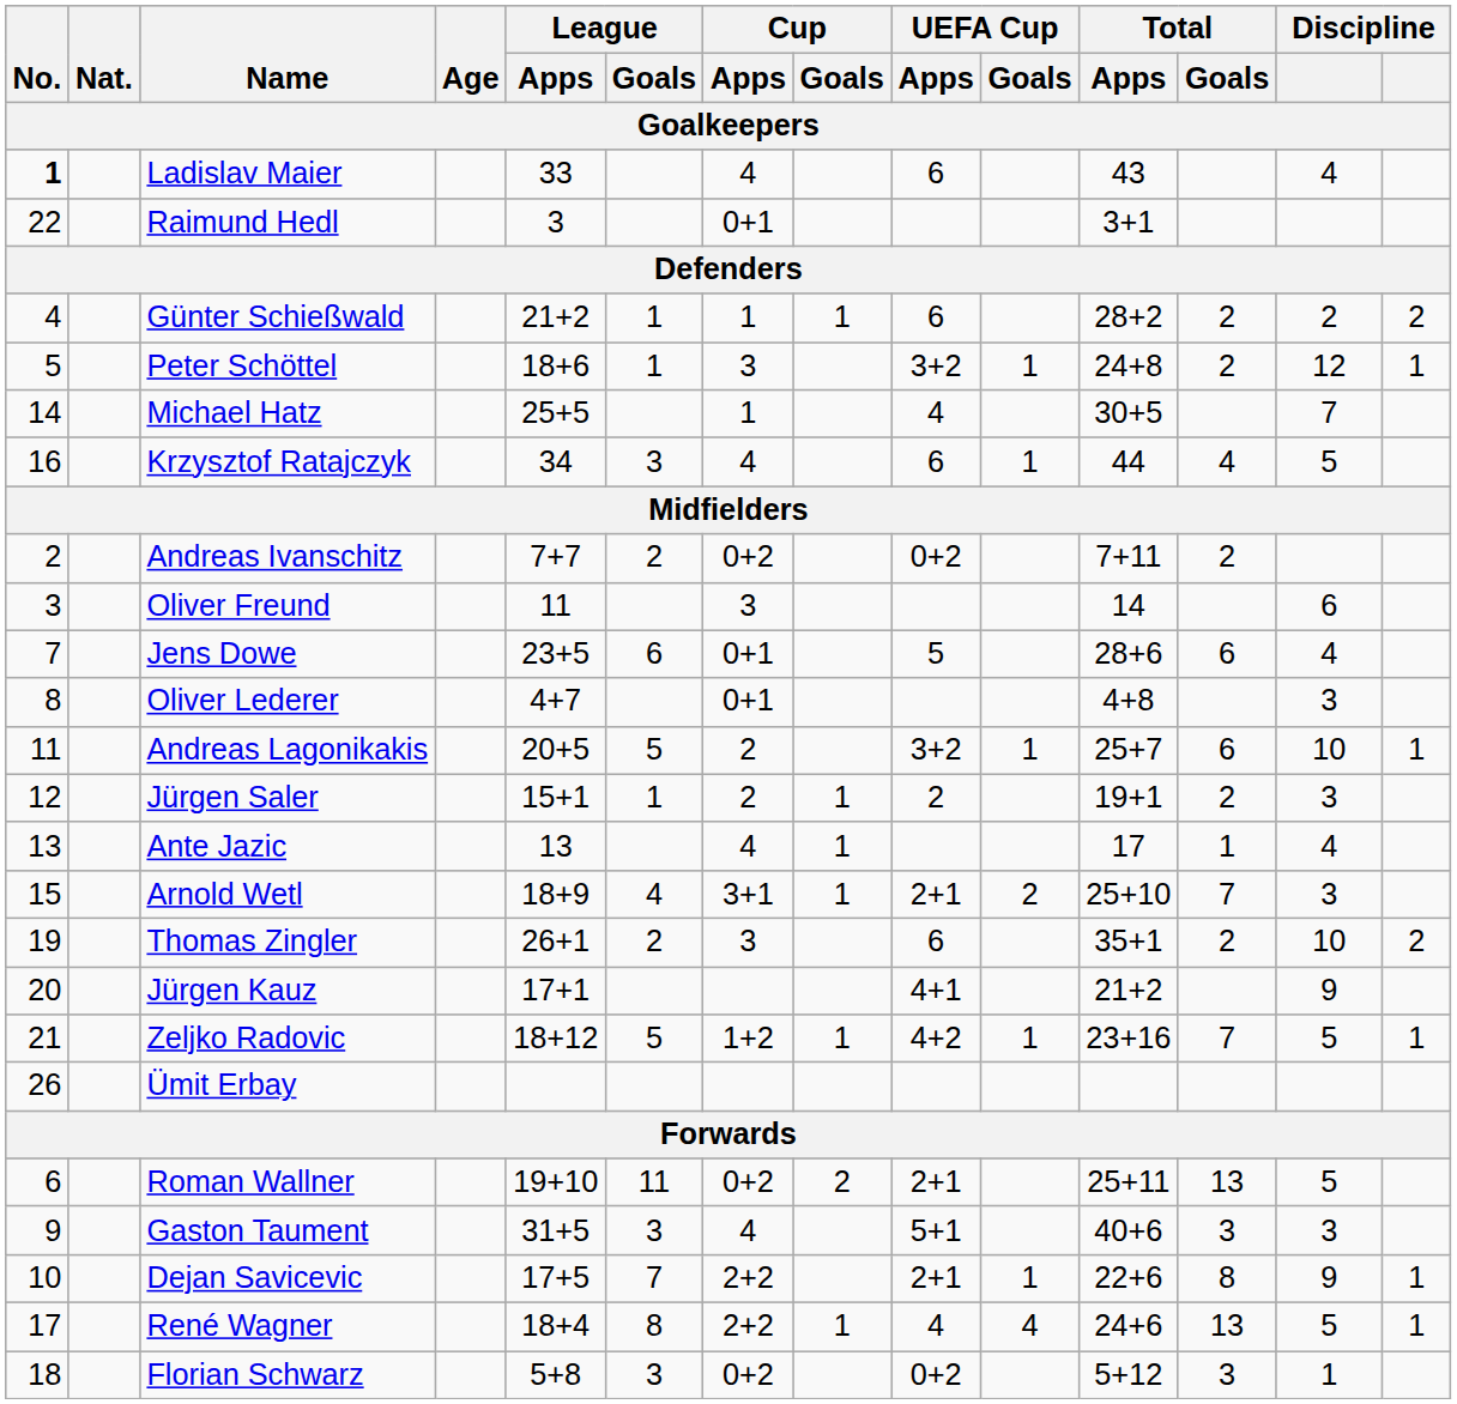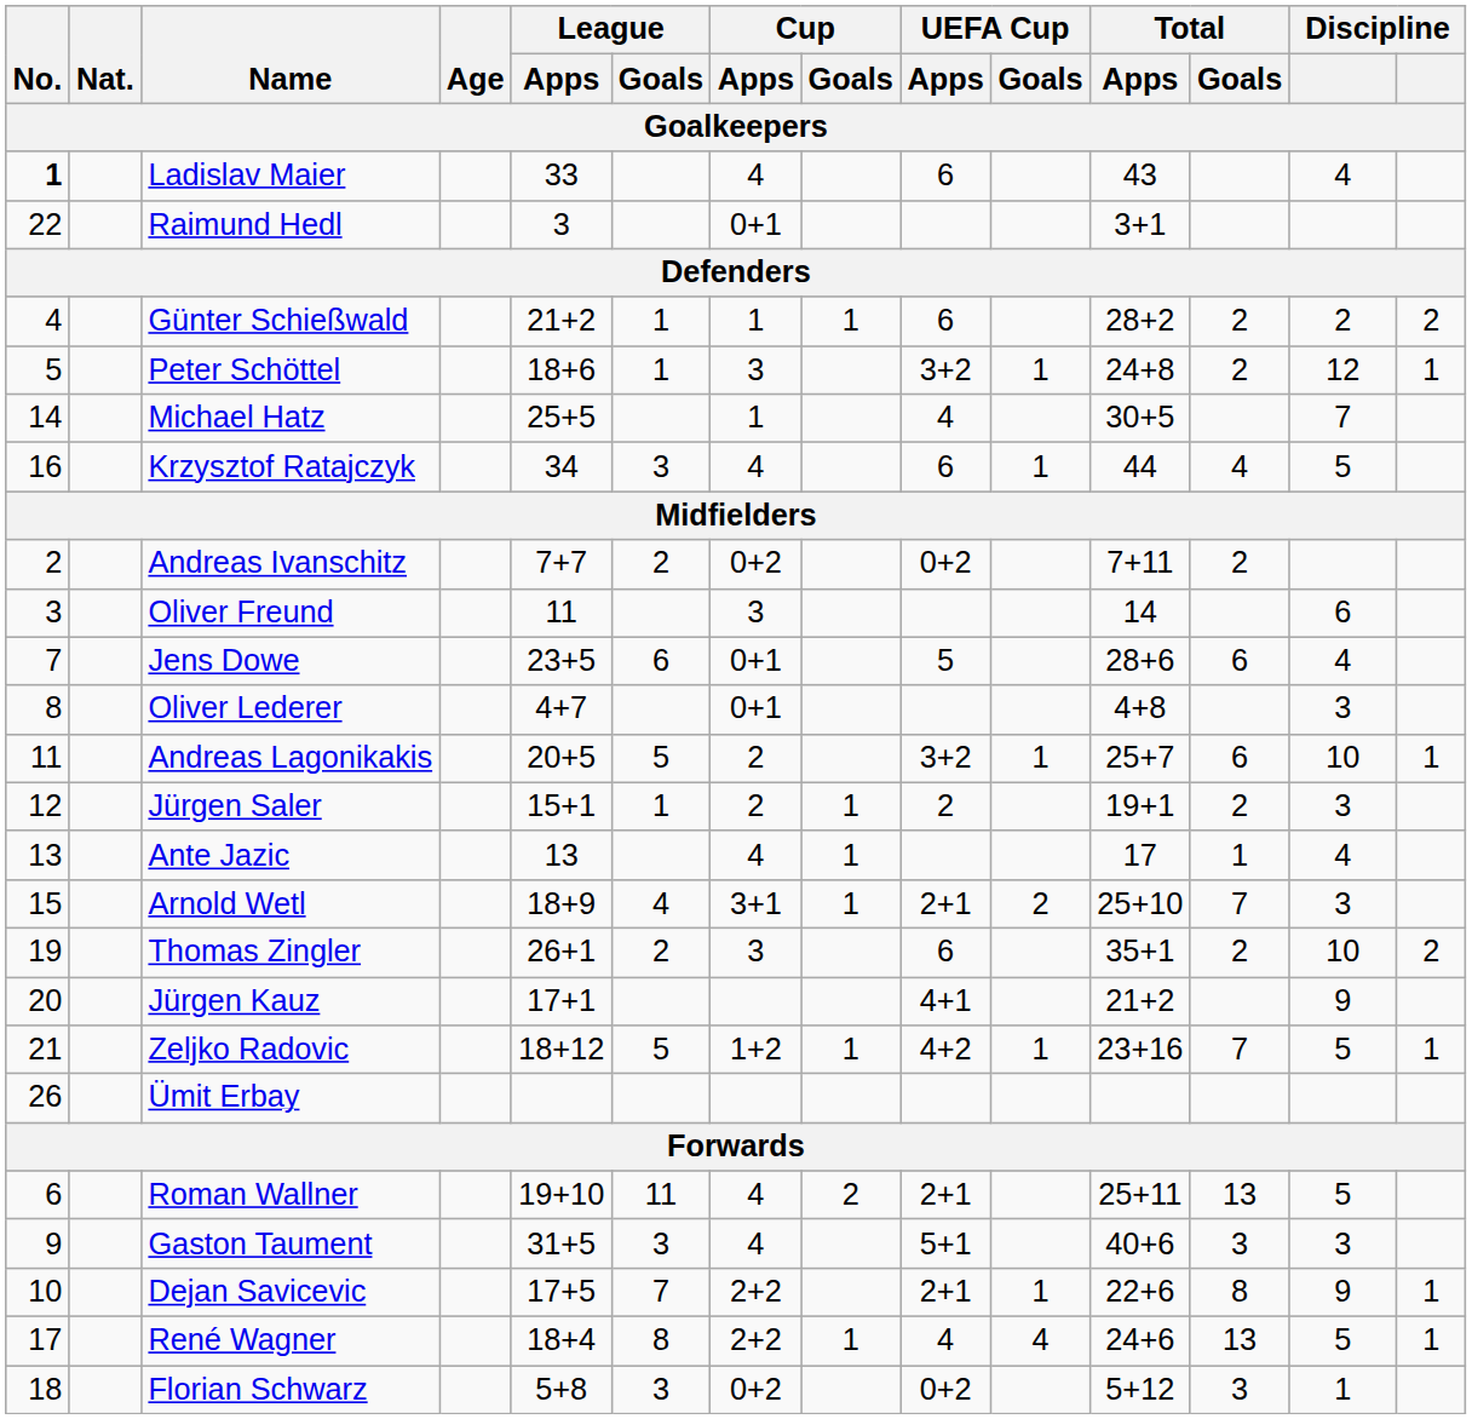Roman Wallner | Cup / Apps: 0+2 -> 4
